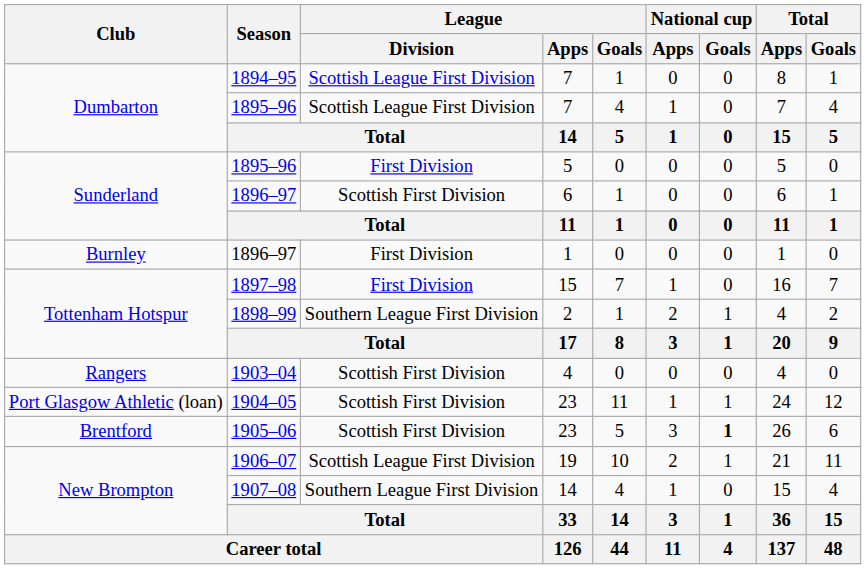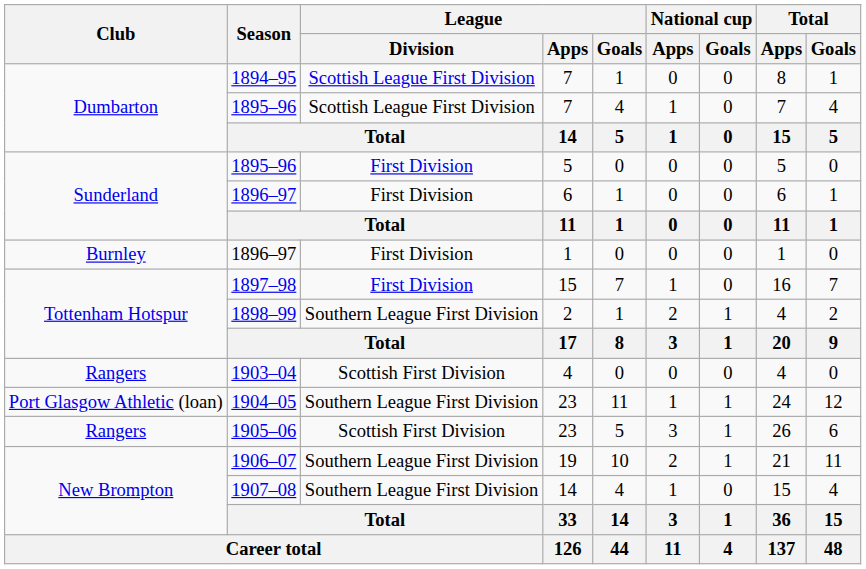1896–97 / 6 | League / Division: Scottish First Division -> First Division
1904–05 | League / Division: Scottish First Division -> Southern League First Division
1905–06 | Club: Brentford -> Rangers
1905–06 | National cup / Goals: bold -> normal
1906–07 | League / Division: Scottish League First Division -> Southern League First Division
